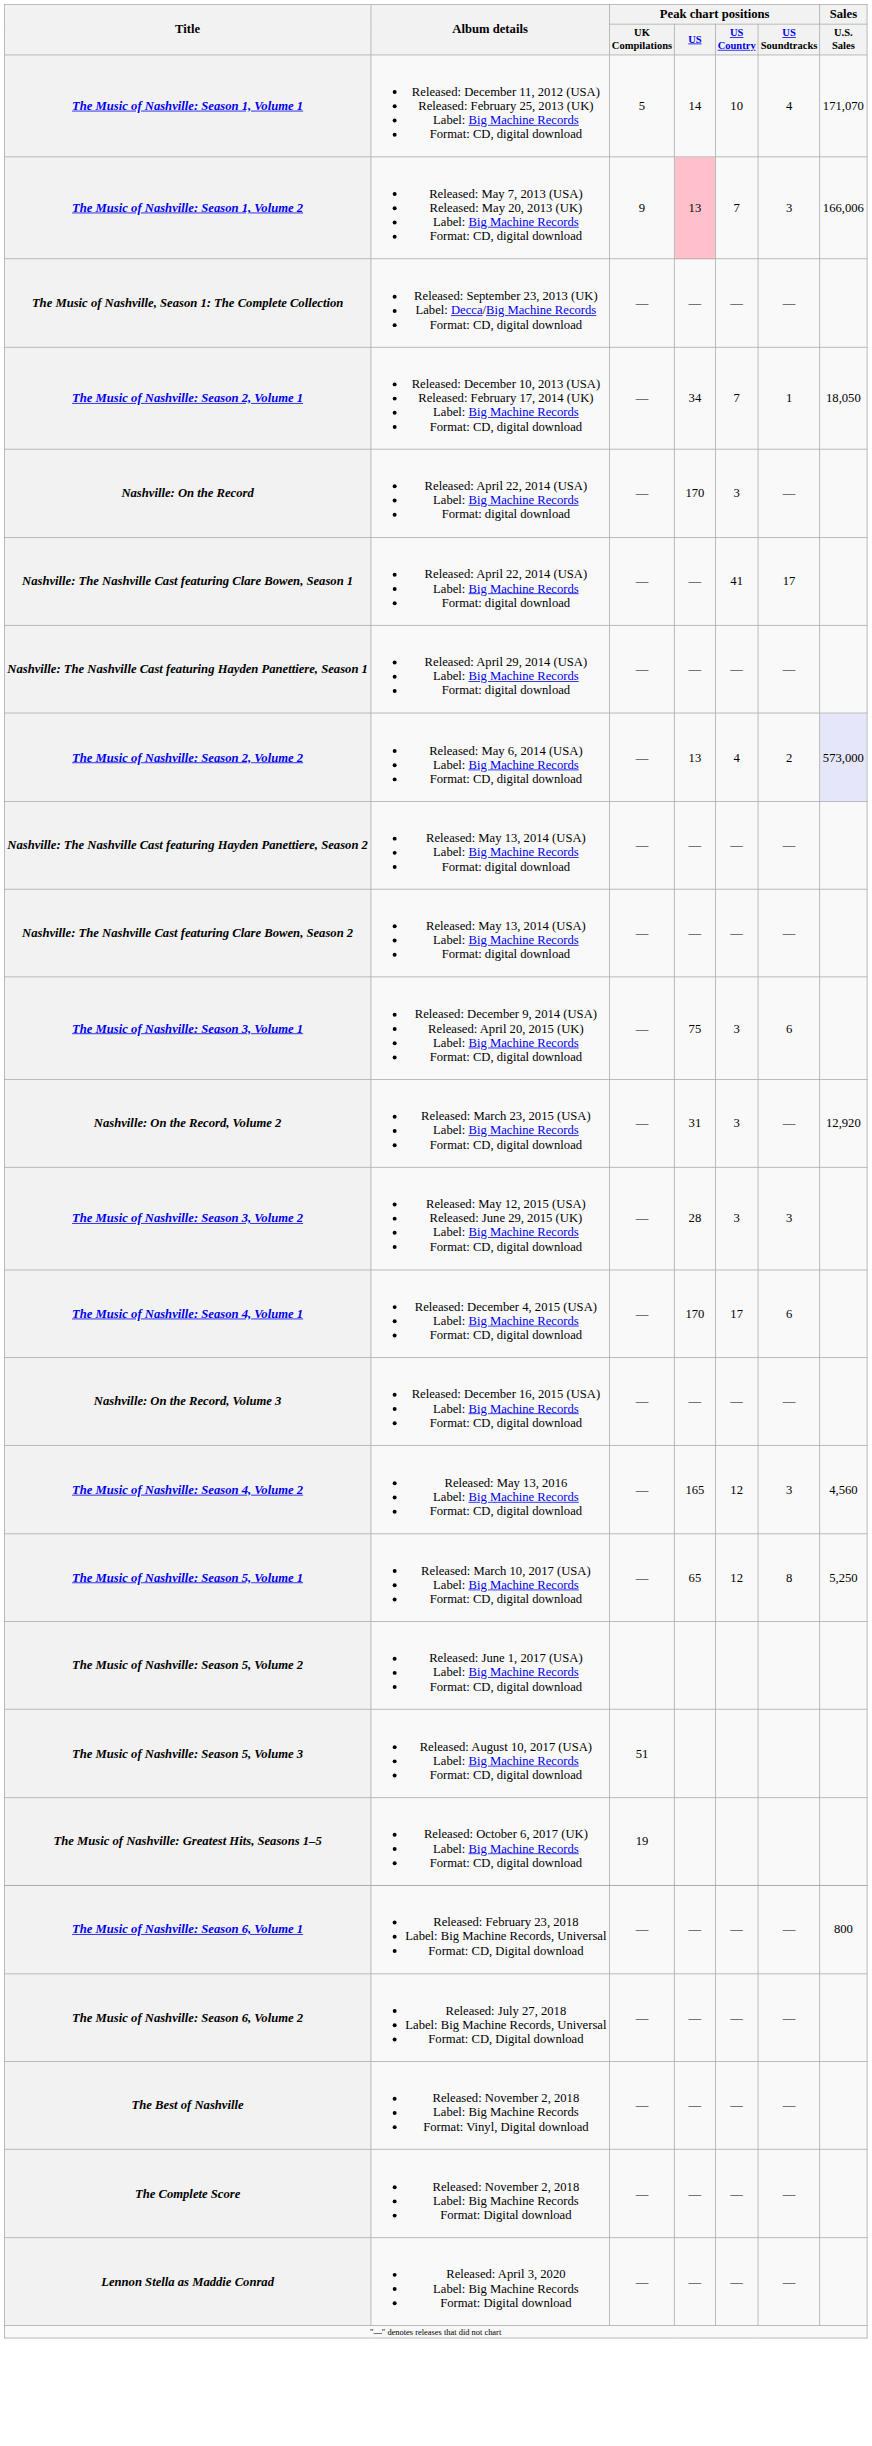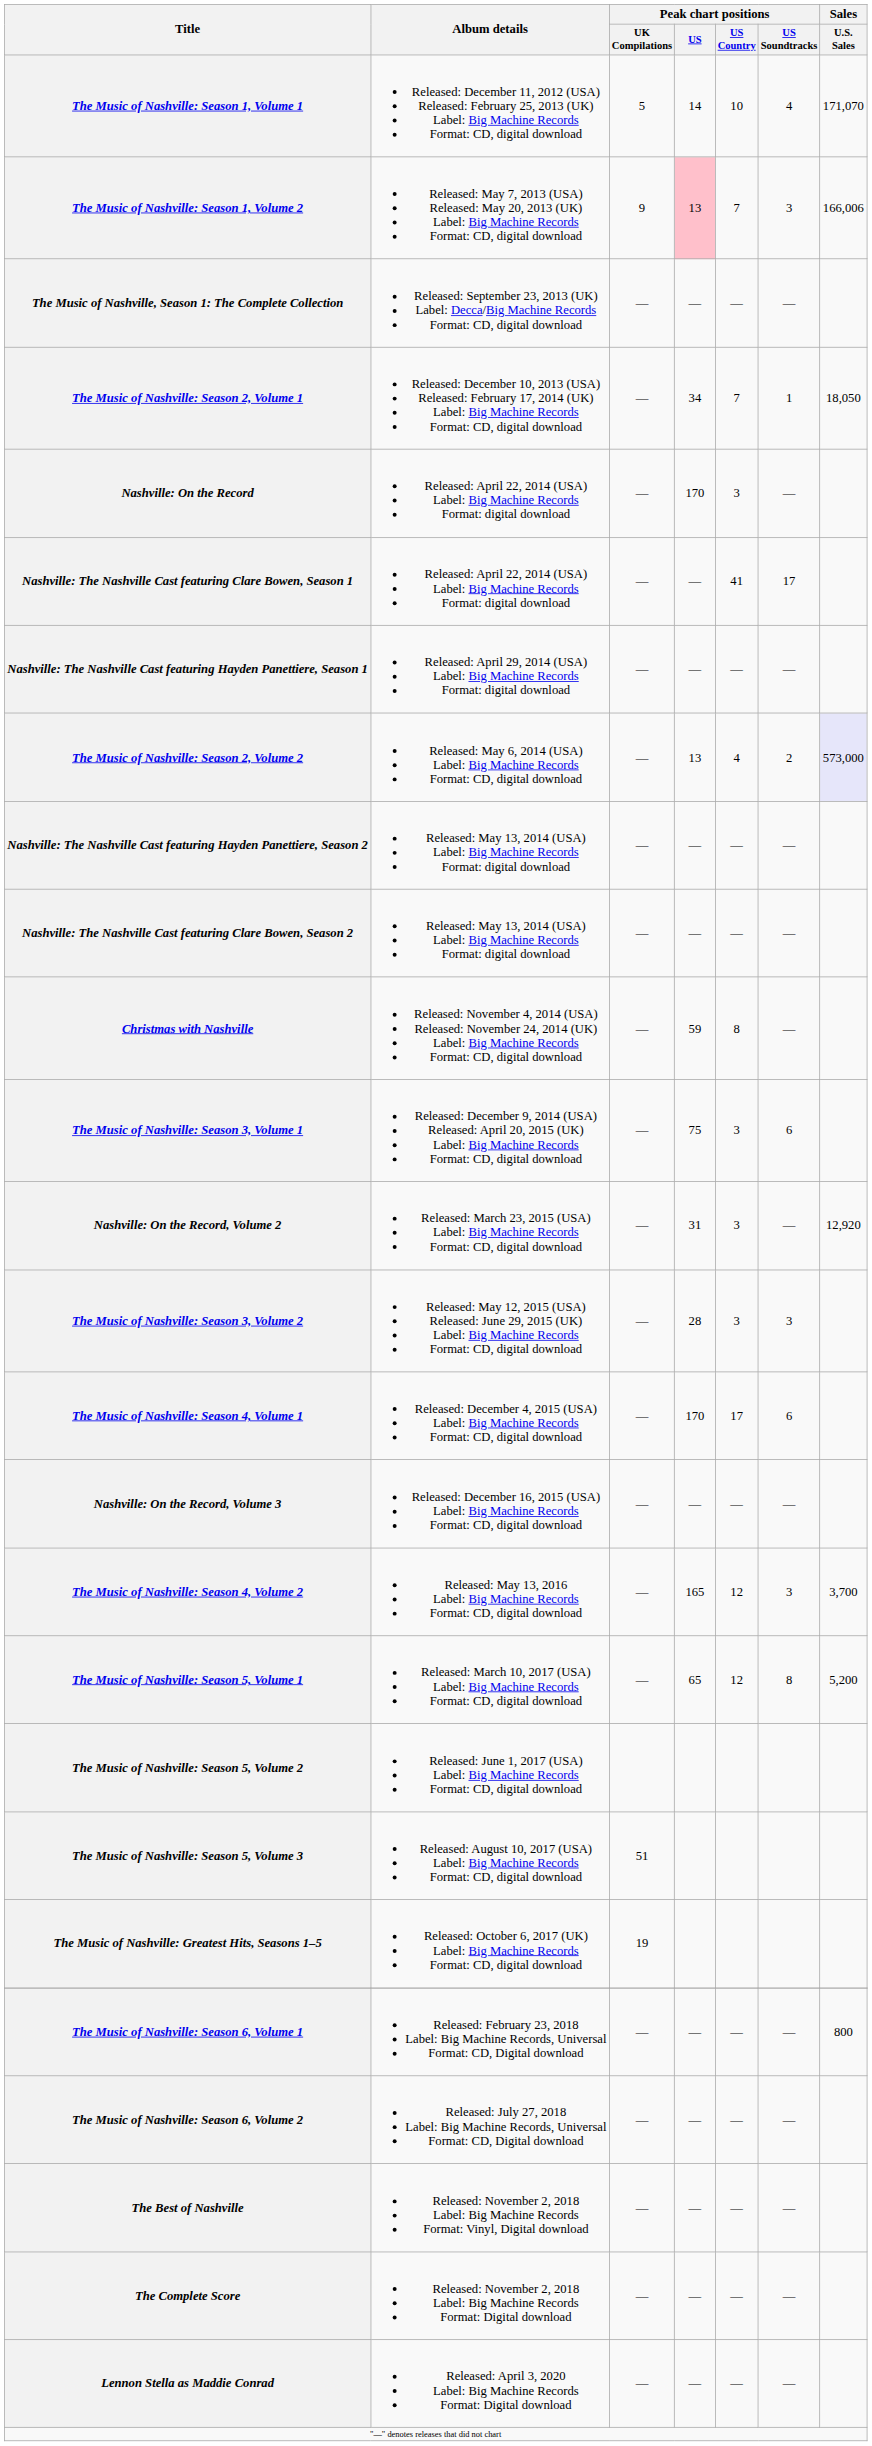+ row: Christmas with Nashville | Released: November 4, 2014 (USA) Released: November 24, 2014 (UK) Label: Big Machine Records Format: CD, digital download | — | 59 | 8 | —
The Music of Nashville: Season 4, Volume 2 | Sales / U.S. Sales: 4,560 -> 3,700
The Music of Nashville: Season 5, Volume 1 | Sales / U.S. Sales: 5,250 -> 5,200
